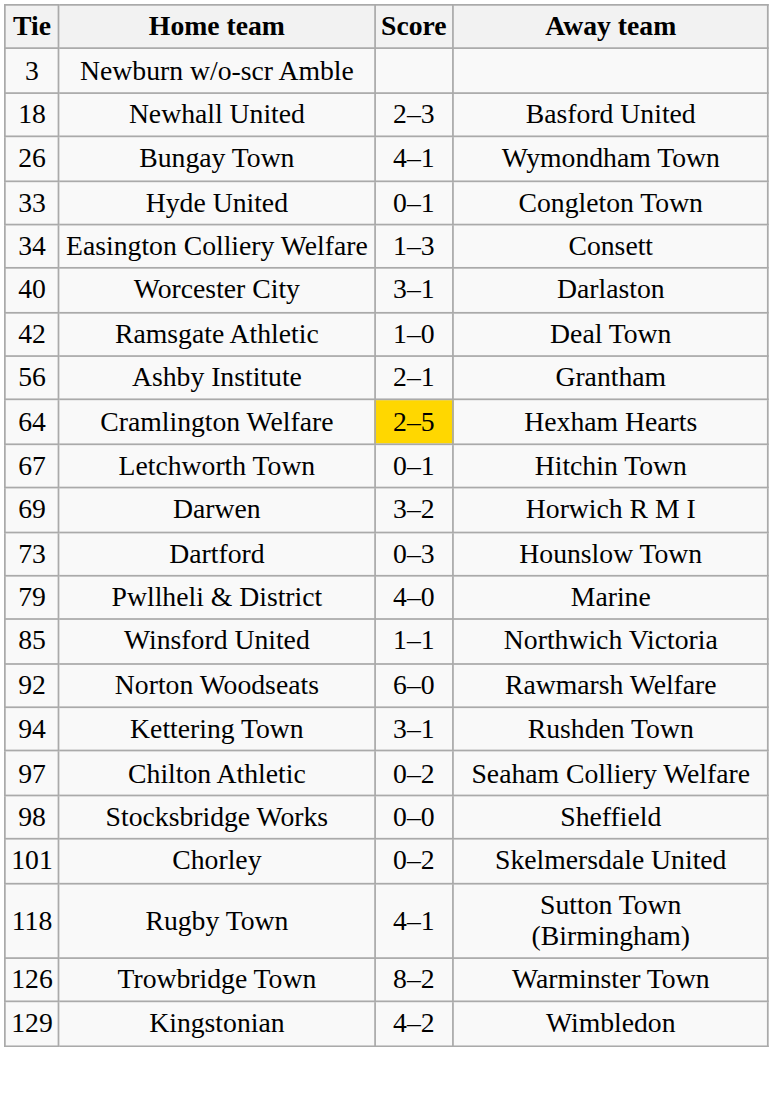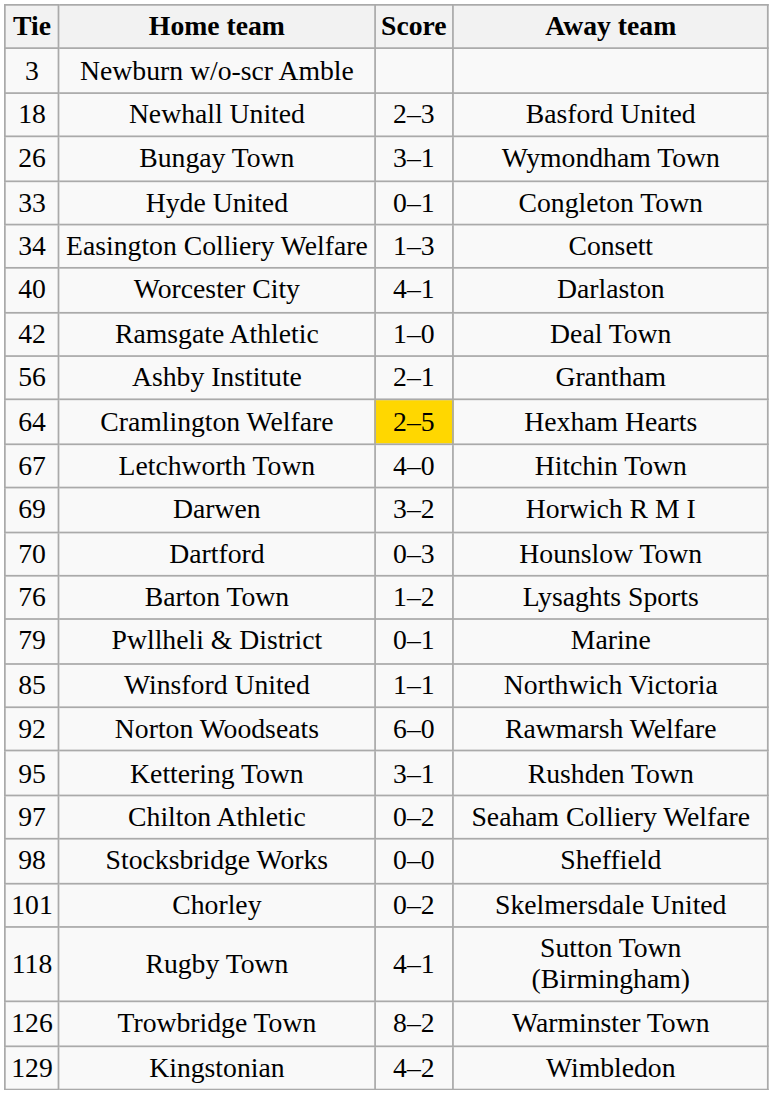Bungay Town | Score: 4–1 -> 3–1
Worcester City | Score: 3–1 -> 4–1
Letchworth Town | Score: 0–1 -> 4–0
Dartford | Tie: 73 -> 70
+ row: 76 | Barton Town | 1–2 | Lysaghts Sports
Pwllheli & District | Score: 4–0 -> 0–1
Kettering Town | Tie: 94 -> 95
